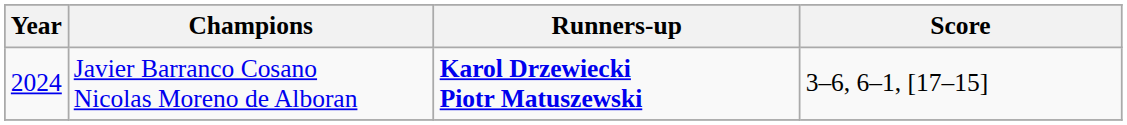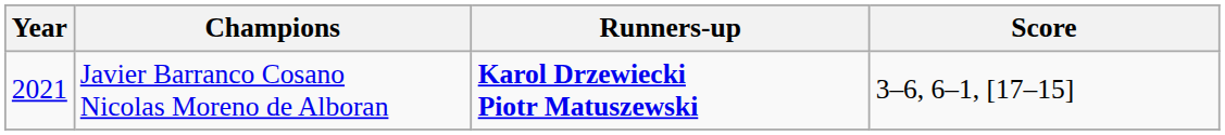Javier Barranco Cosano Nicolas Moreno de Alboran | Year: 2024 -> 2021
